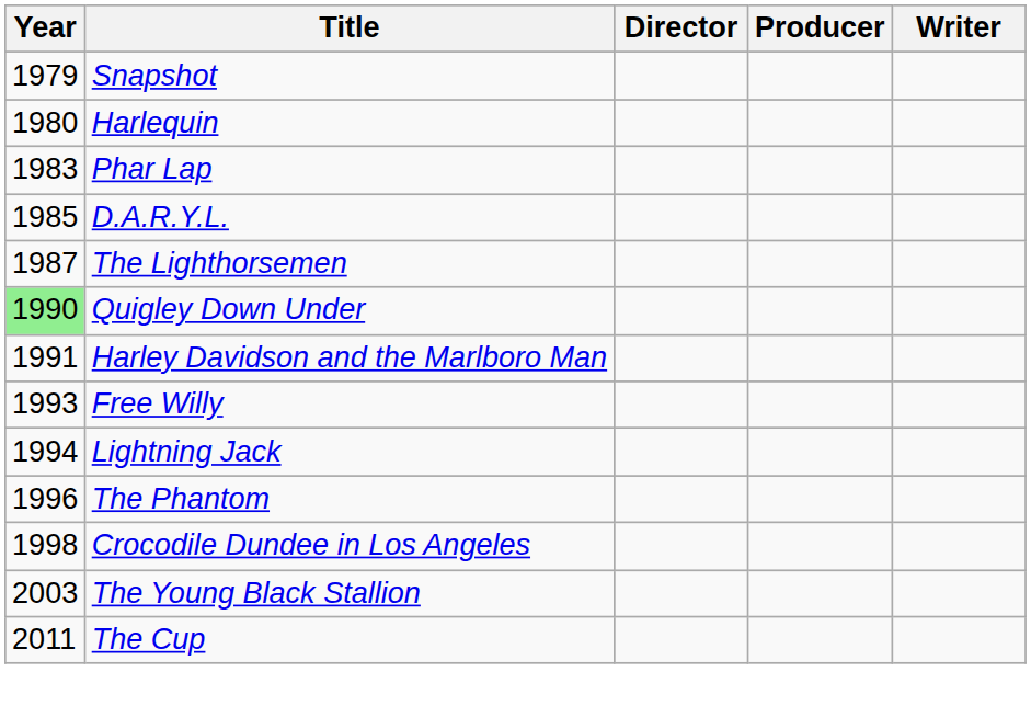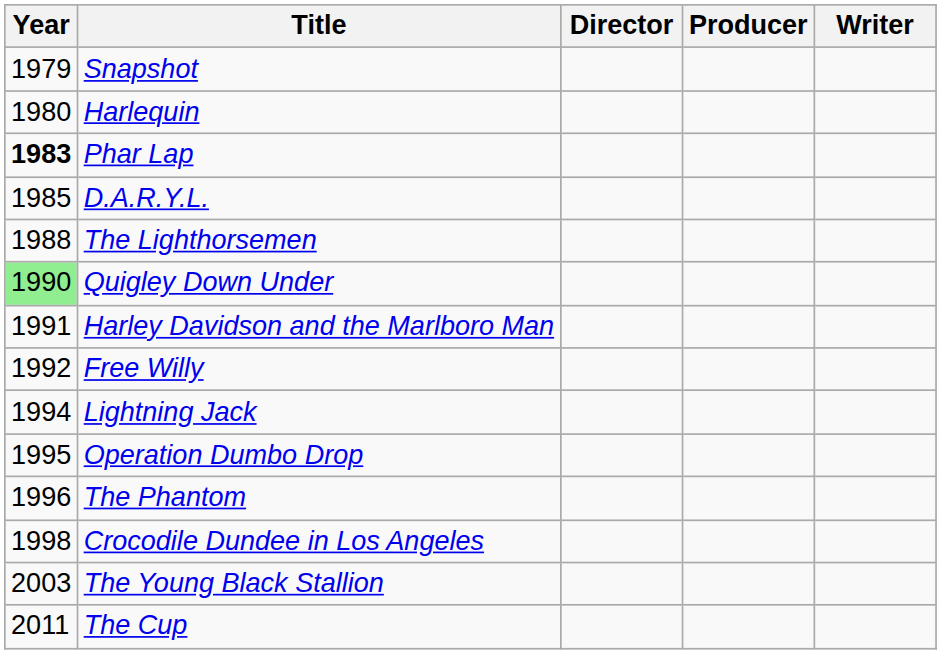Phar Lap | Year: normal -> bold
The Lighthorsemen | Year: 1987 -> 1988
Free Willy | Year: 1993 -> 1992
+ row: 1995 | Operation Dumbo Drop
